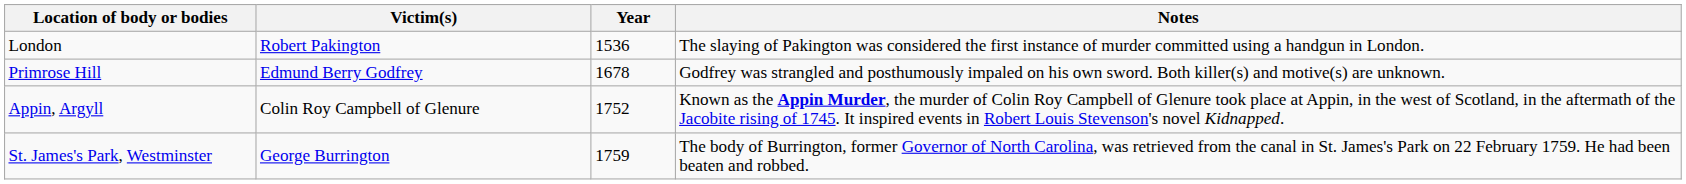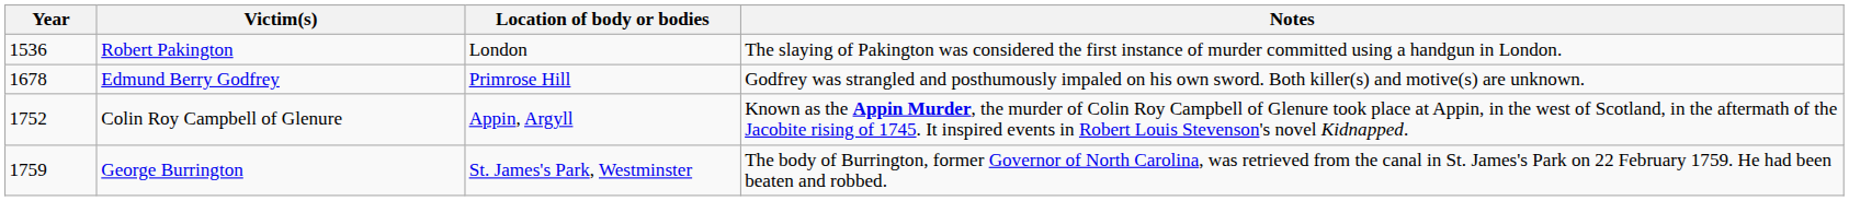columns swapped: Year <-> Location of body or bodies
